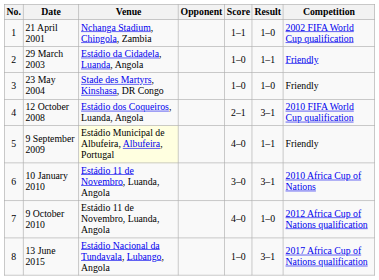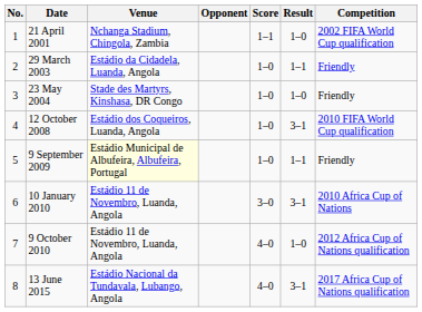12 October 2008 | Score: 2–1 -> 1–0
9 September 2009 | Score: 4–0 -> 1–0
13 June 2015 | Score: 1–0 -> 4–0
